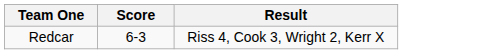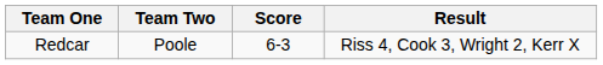+ column: Team Two | Poole
